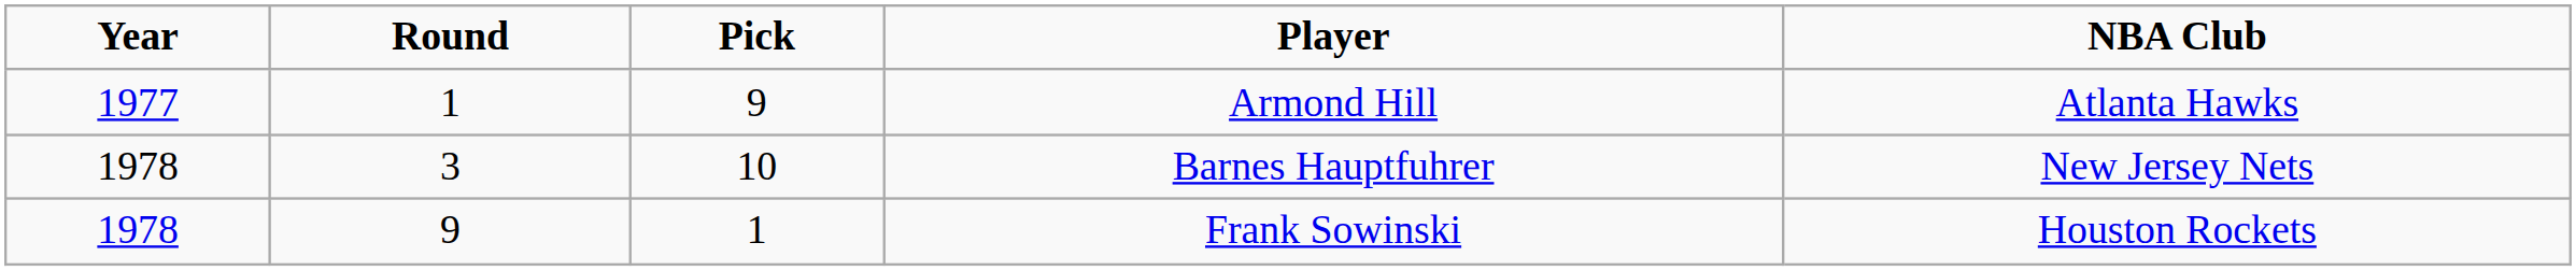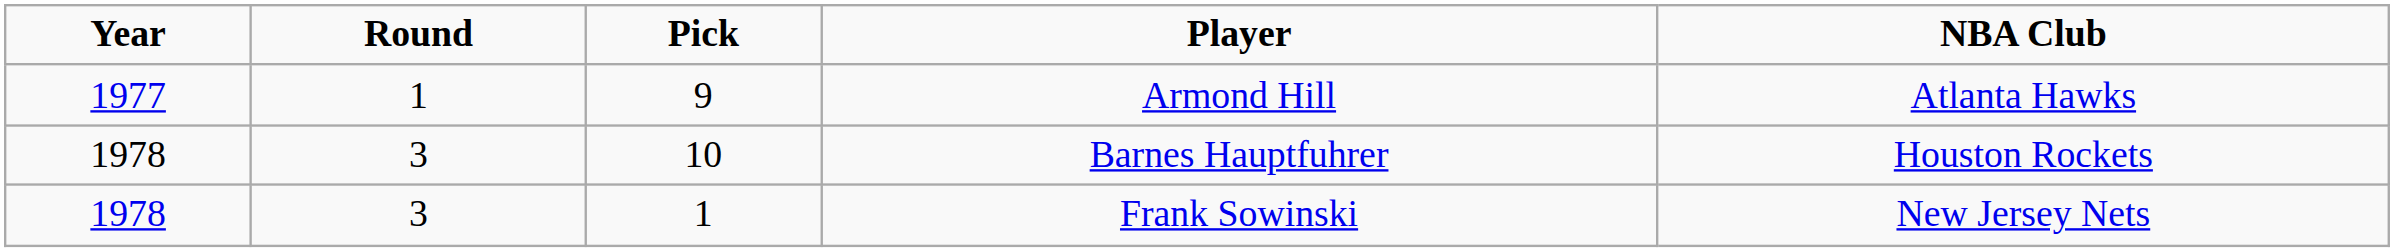Barnes Hauptfuhrer | NBA Club: New Jersey Nets -> Houston Rockets
Frank Sowinski | Round: 9 -> 3
Frank Sowinski | NBA Club: Houston Rockets -> New Jersey Nets
